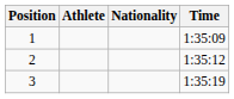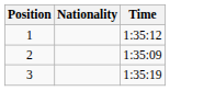- column: Athlete
1 | Time: 1:35:09 -> 1:35:12
2 | Time: 1:35:12 -> 1:35:09
